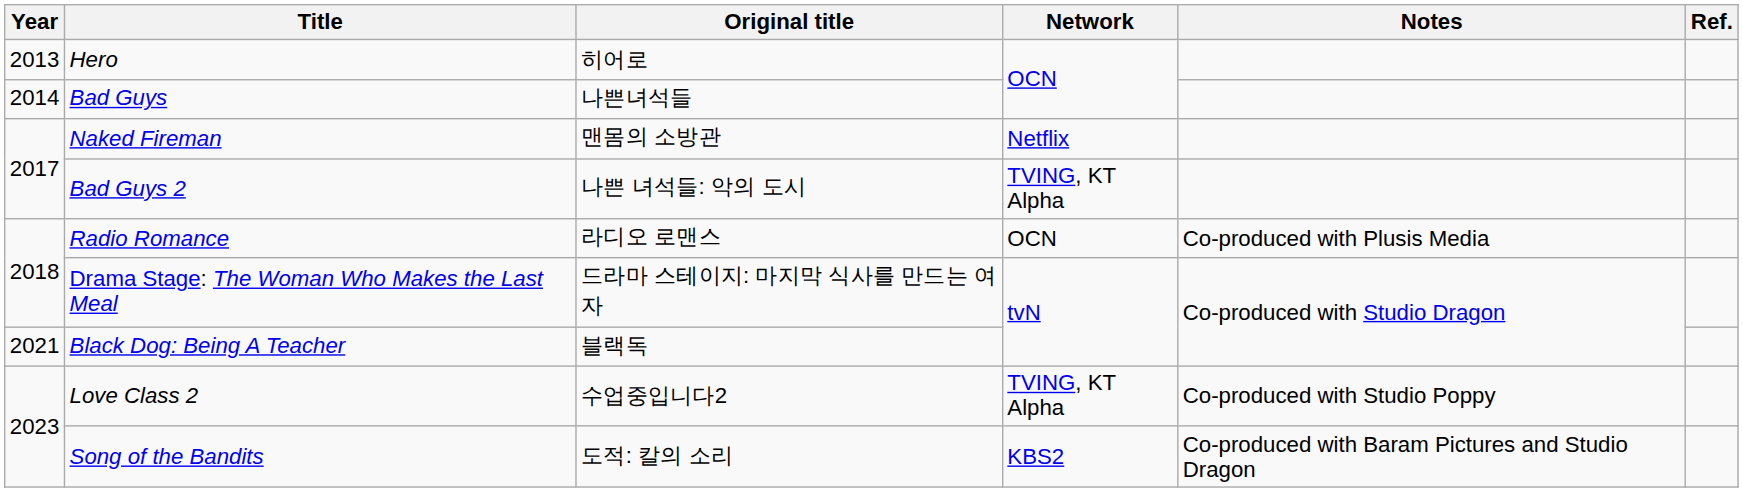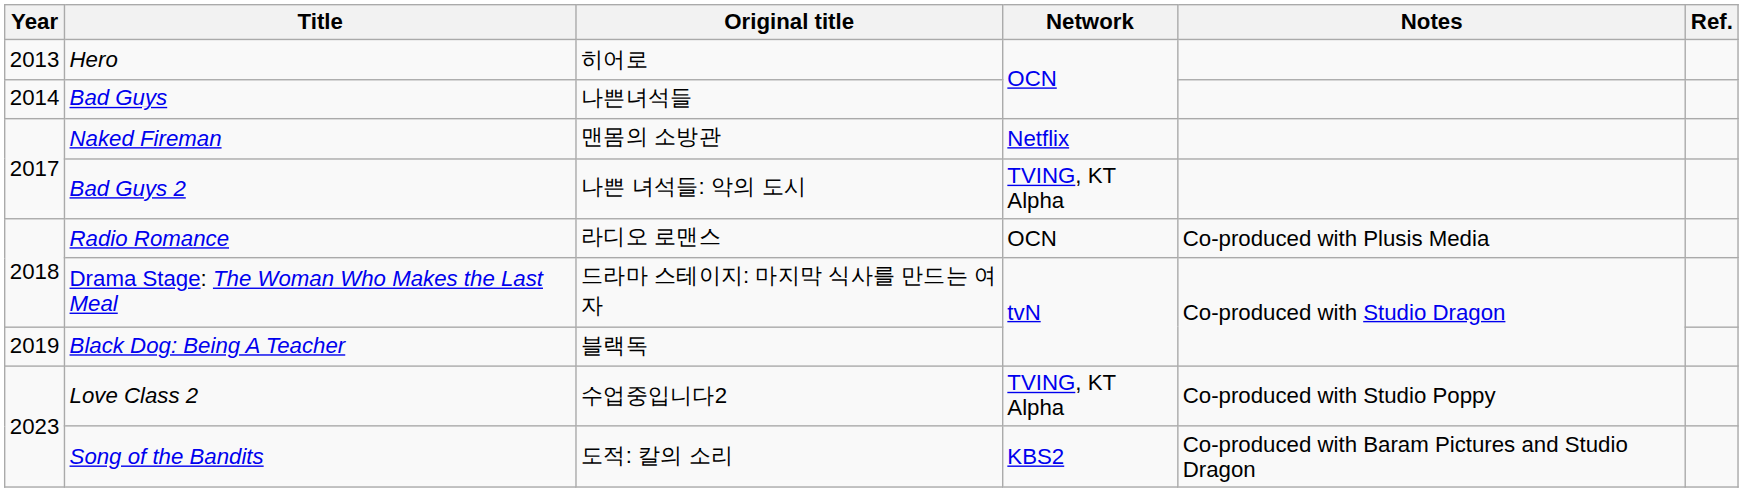Black Dog: Being A Teacher | Year: 2021 -> 2019
